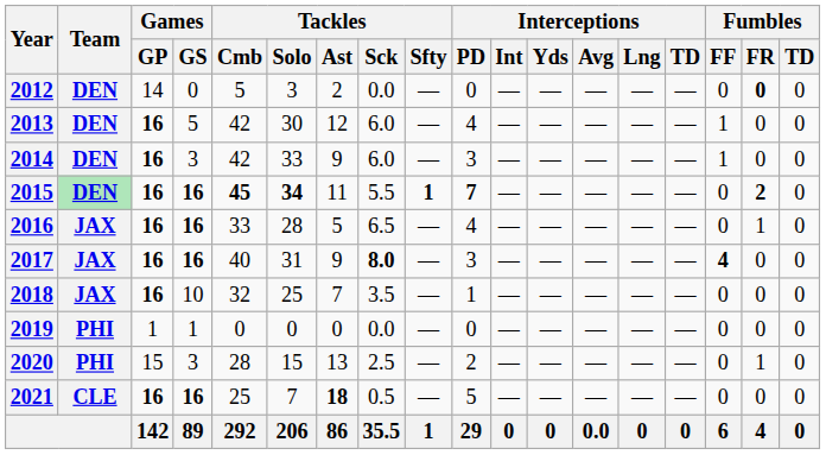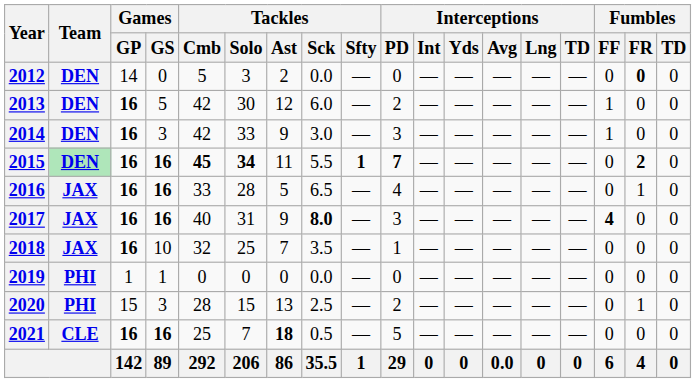2013 | Interceptions / PD: 4 -> 2
2014 | Tackles / Sck: 6.0 -> 3.0
